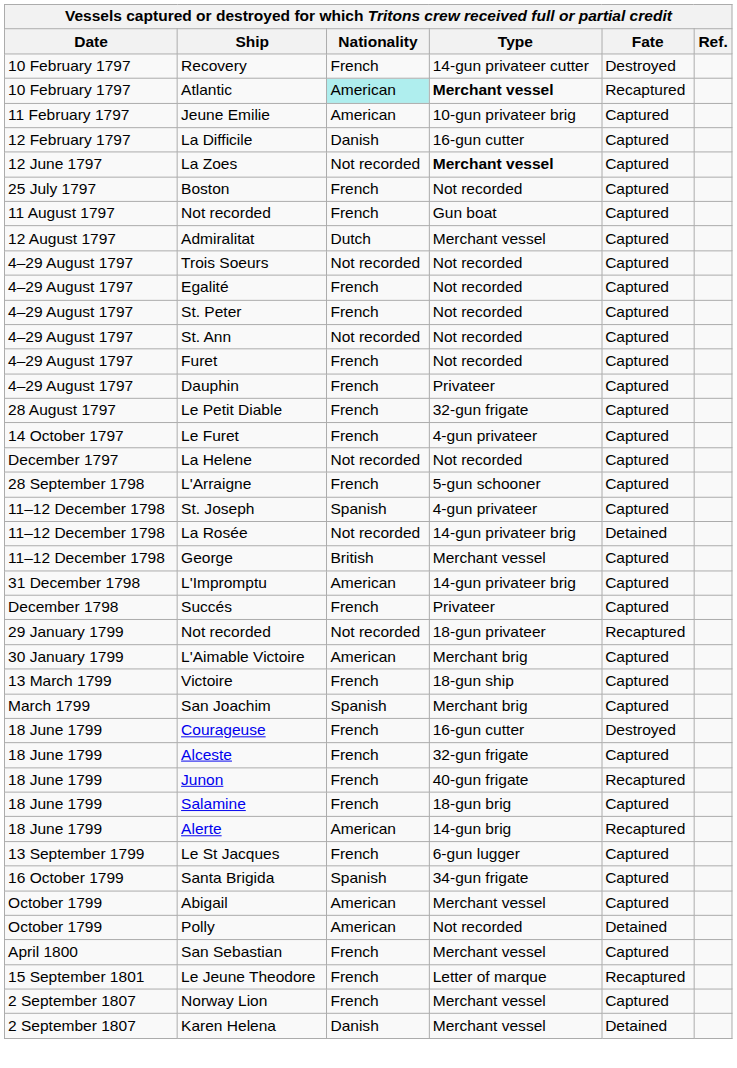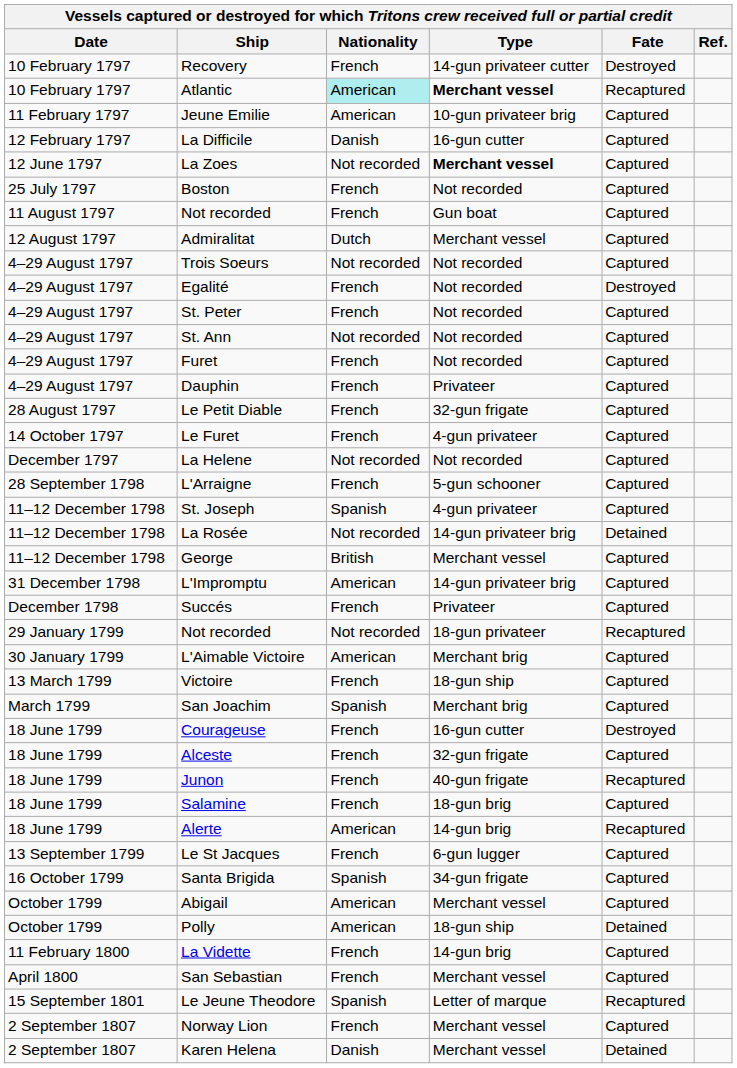Egalité | Fate: Captured -> Destroyed
Polly | Type: Not recorded -> 18-gun ship
+ row: 11 February 1800 | La Vidette | French | 14-gun brig | Captured
Le Jeune Theodore | Nationality: French -> Spanish
